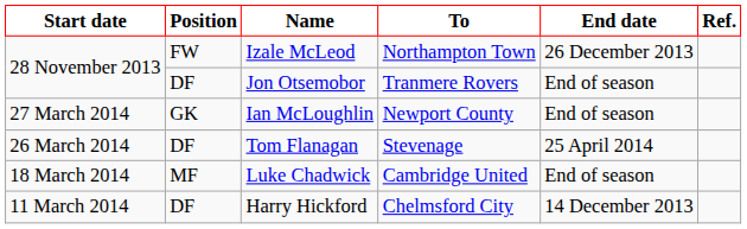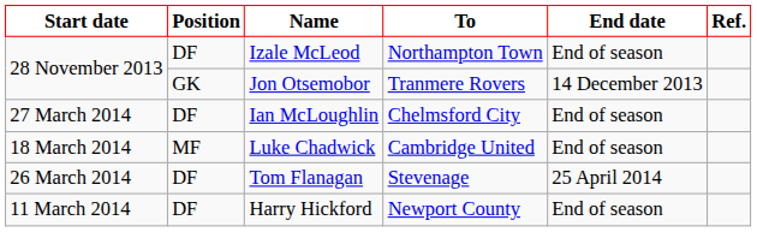Izale McLeod | Position: FW -> DF
Izale McLeod | End date: 26 December 2013 -> End of season
Jon Otsemobor | Position: DF -> GK
Jon Otsemobor | End date: End of season -> 14 December 2013
Ian McLoughlin | Position: GK -> DF
Ian McLoughlin | To: Newport County -> Chelmsford City
rows swapped: Luke Chadwick <-> Tom Flanagan
Harry Hickford | To: Chelmsford City -> Newport County
Harry Hickford | End date: 14 December 2013 -> End of season
